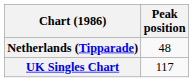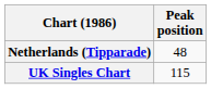UK Singles Chart | Peak position: 117 -> 115
